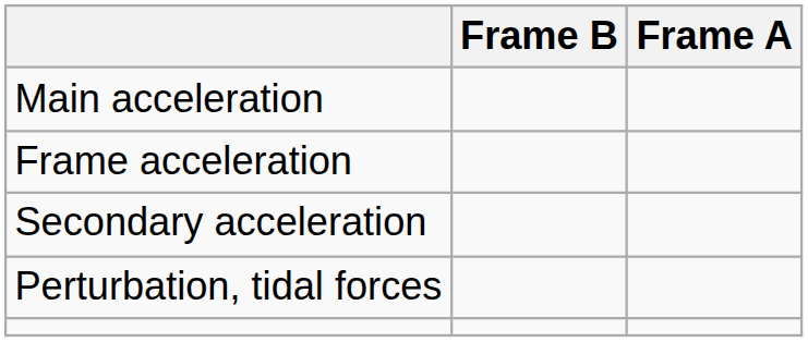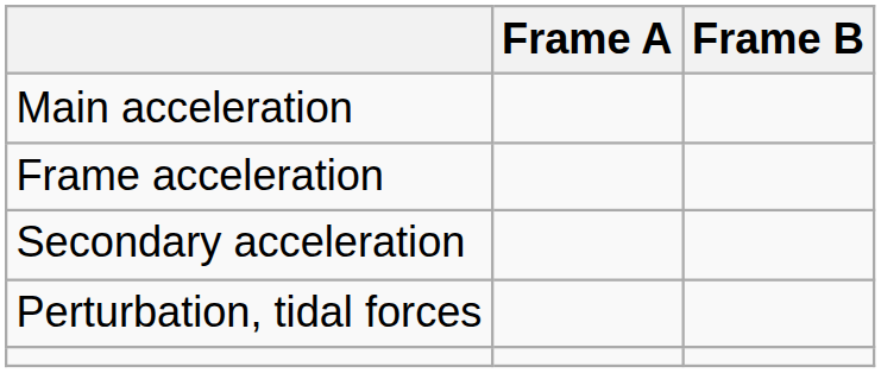columns swapped: Frame A <-> Frame B
